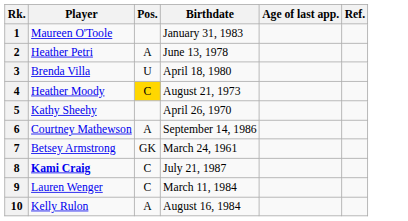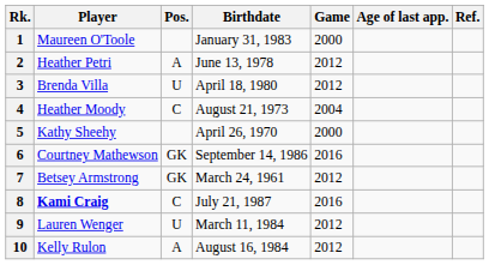+ column: Game | 2000 | 2012 | 2012 | 2004 | 2000 | 2016 | 2012 | 2016 | 2012 | 2012
4 | Pos.: gold background -> no background
6 | Pos.: A -> GK
9 | Pos.: C -> U
